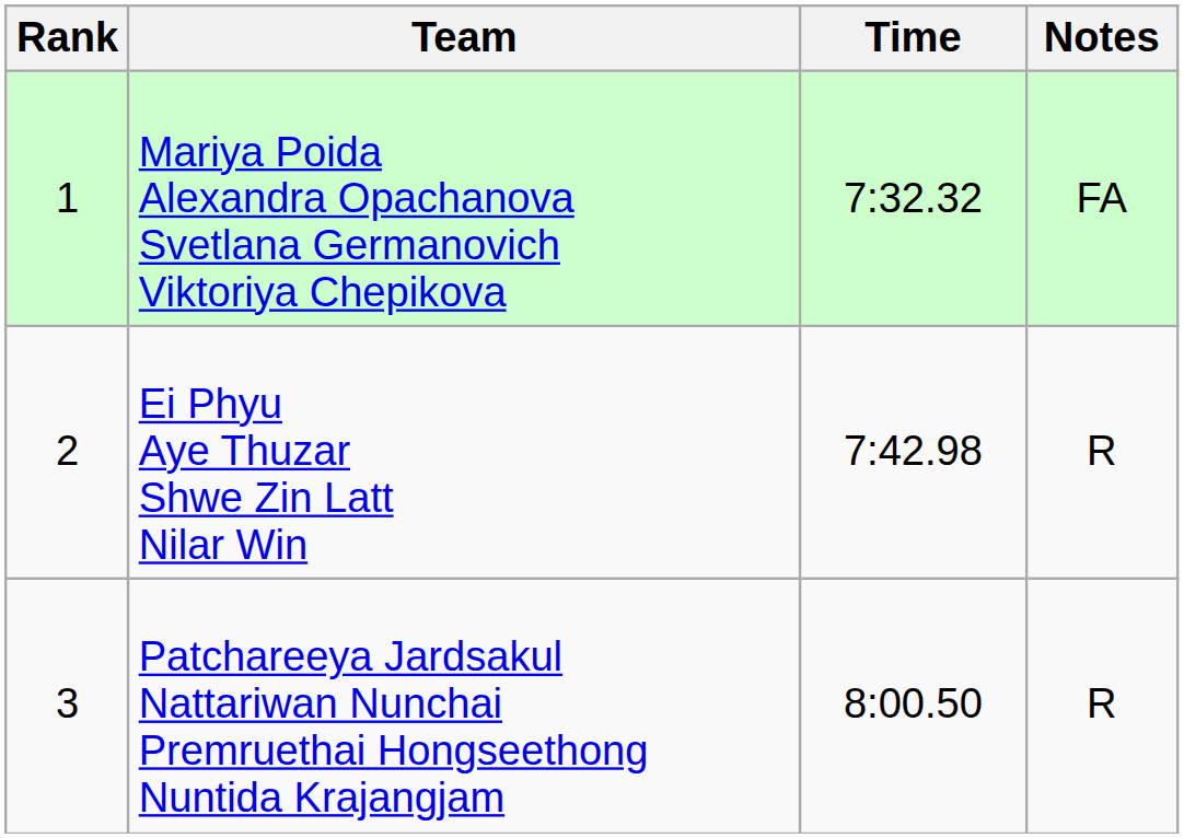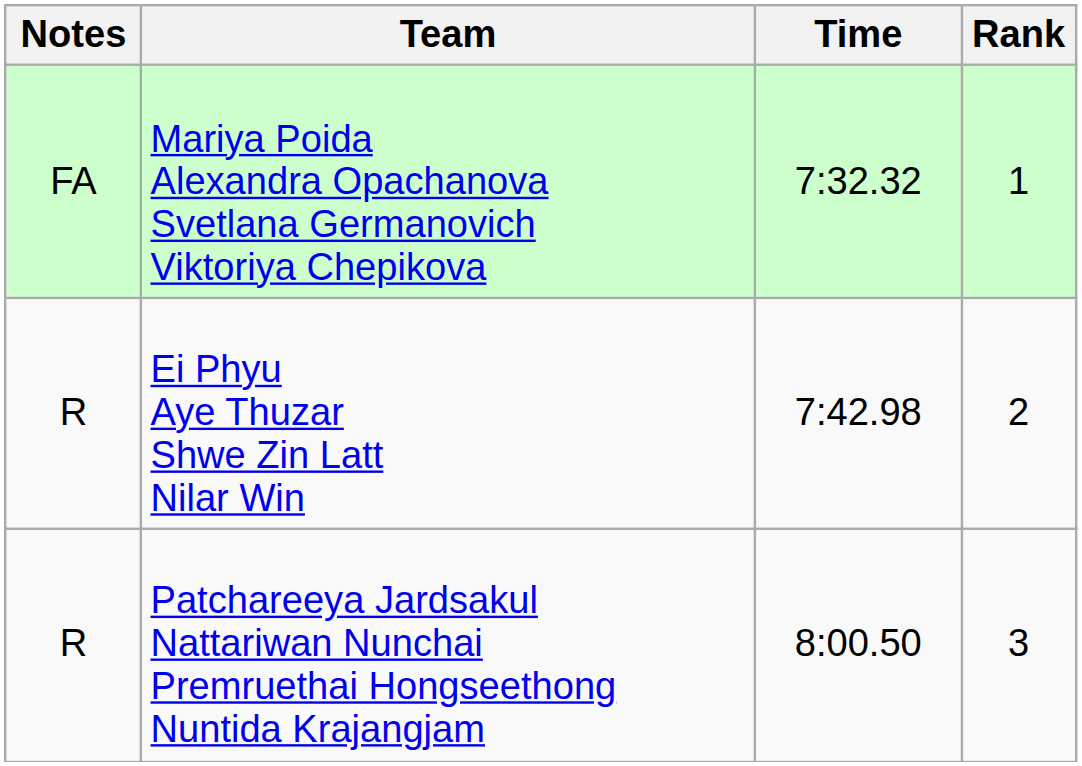columns swapped: Rank <-> Notes
